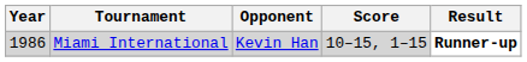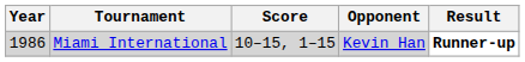columns swapped: Opponent <-> Score
